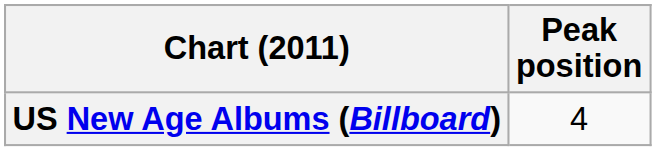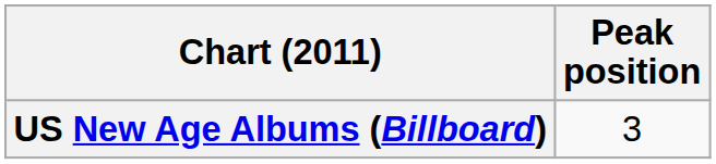US New Age Albums (Billboard) | Peak position: 4 -> 3
